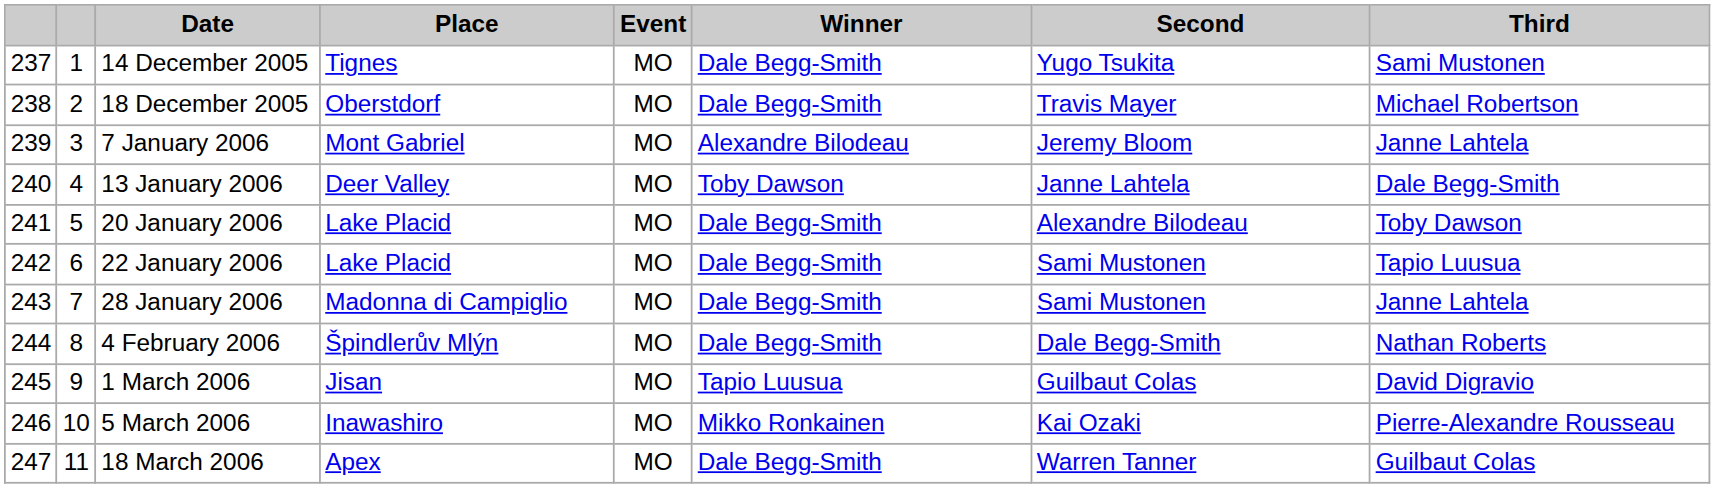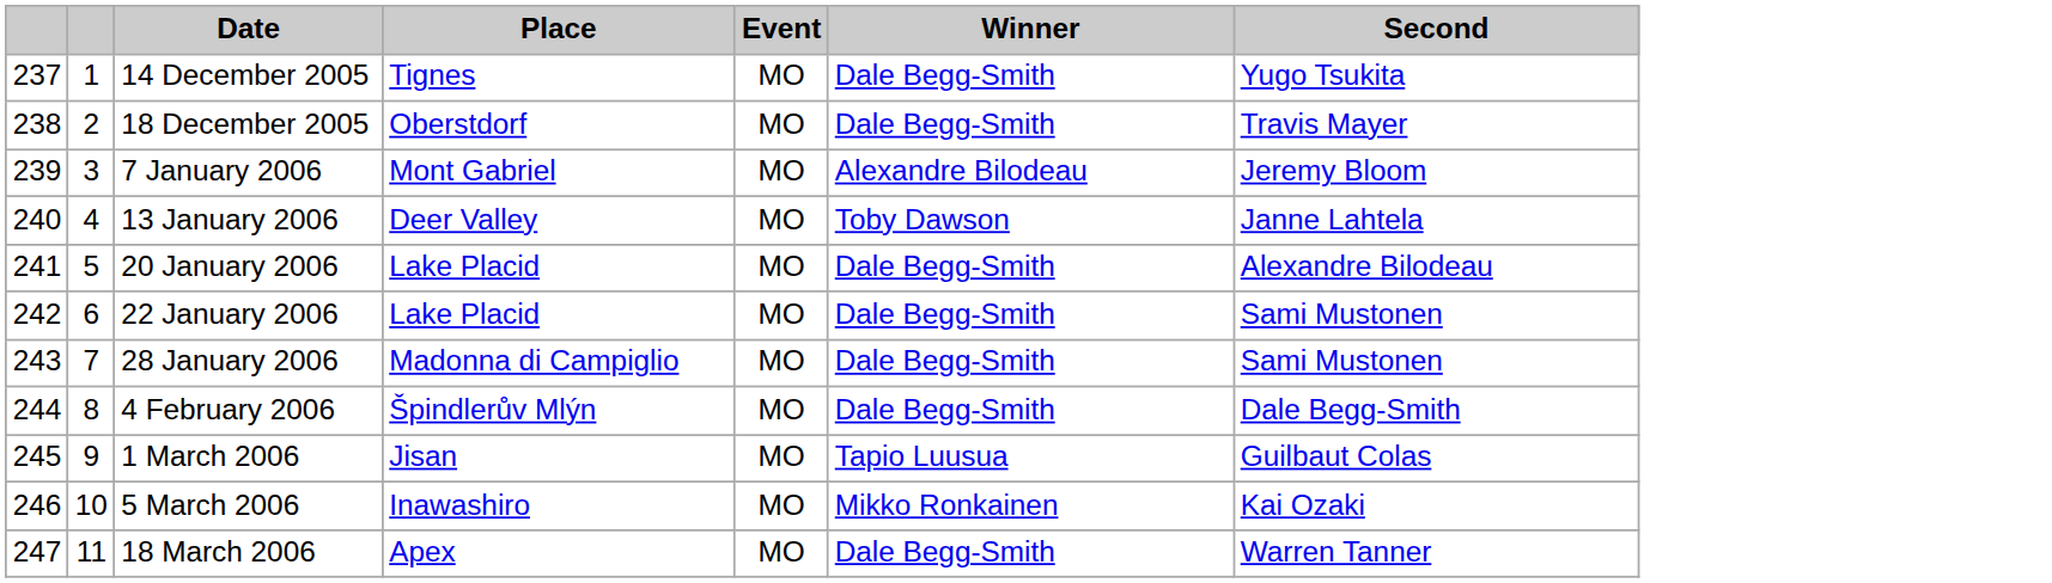- column: Third | Sami Mustonen | Michael Robertson | Janne Lahtela | Dale Begg-Smith | Toby Dawson | Tapio Luusua | Janne Lahtela | Nathan Roberts | David Digravio | Pierre-Alexandre Rousseau | Guilbaut Colas
